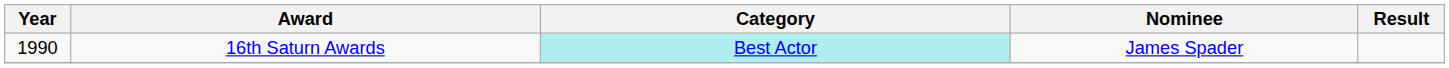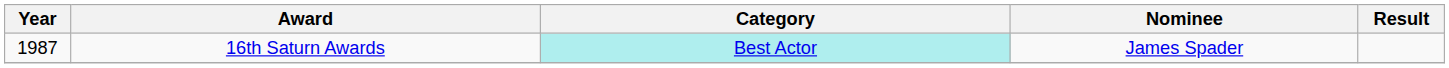16th Saturn Awards | Year: 1990 -> 1987
